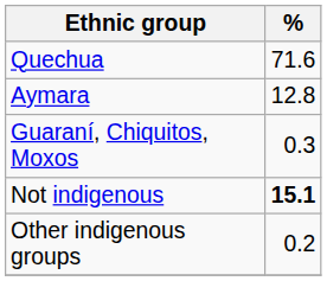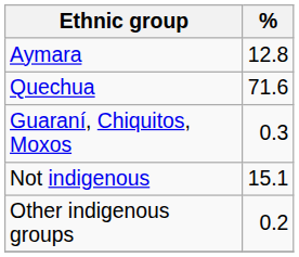rows swapped: Quechua <-> Aymara
Not indigenous | %: bold -> normal
